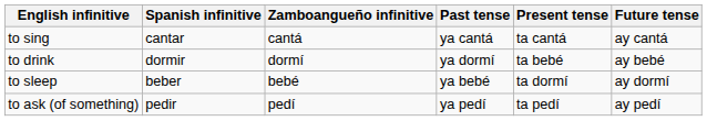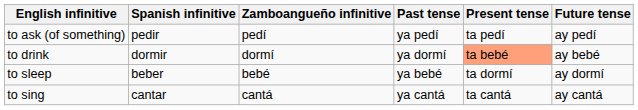rows swapped: to sing <-> to ask (of something)
to drink | Present tense: no background -> lightsalmon background
